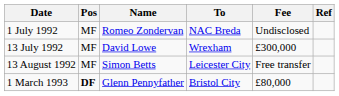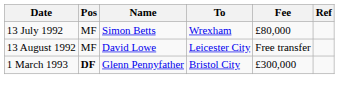- row: 1 July 1992 | MF | Romeo Zondervan | NAC Breda | Undisclosed
13 July 1992 | Name: David Lowe -> Simon Betts
13 July 1992 | Fee: £300,000 -> £80,000
13 August 1992 | Name: Simon Betts -> David Lowe
1 March 1993 | Fee: £80,000 -> £300,000
